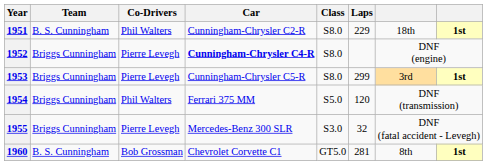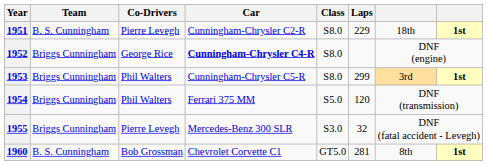1951 | Co-Drivers: Phil Walters -> Pierre Levegh
1952 | Co-Drivers: Pierre Levegh -> George Rice
1953 | Co-Drivers: Pierre Levegh -> Phil Walters
